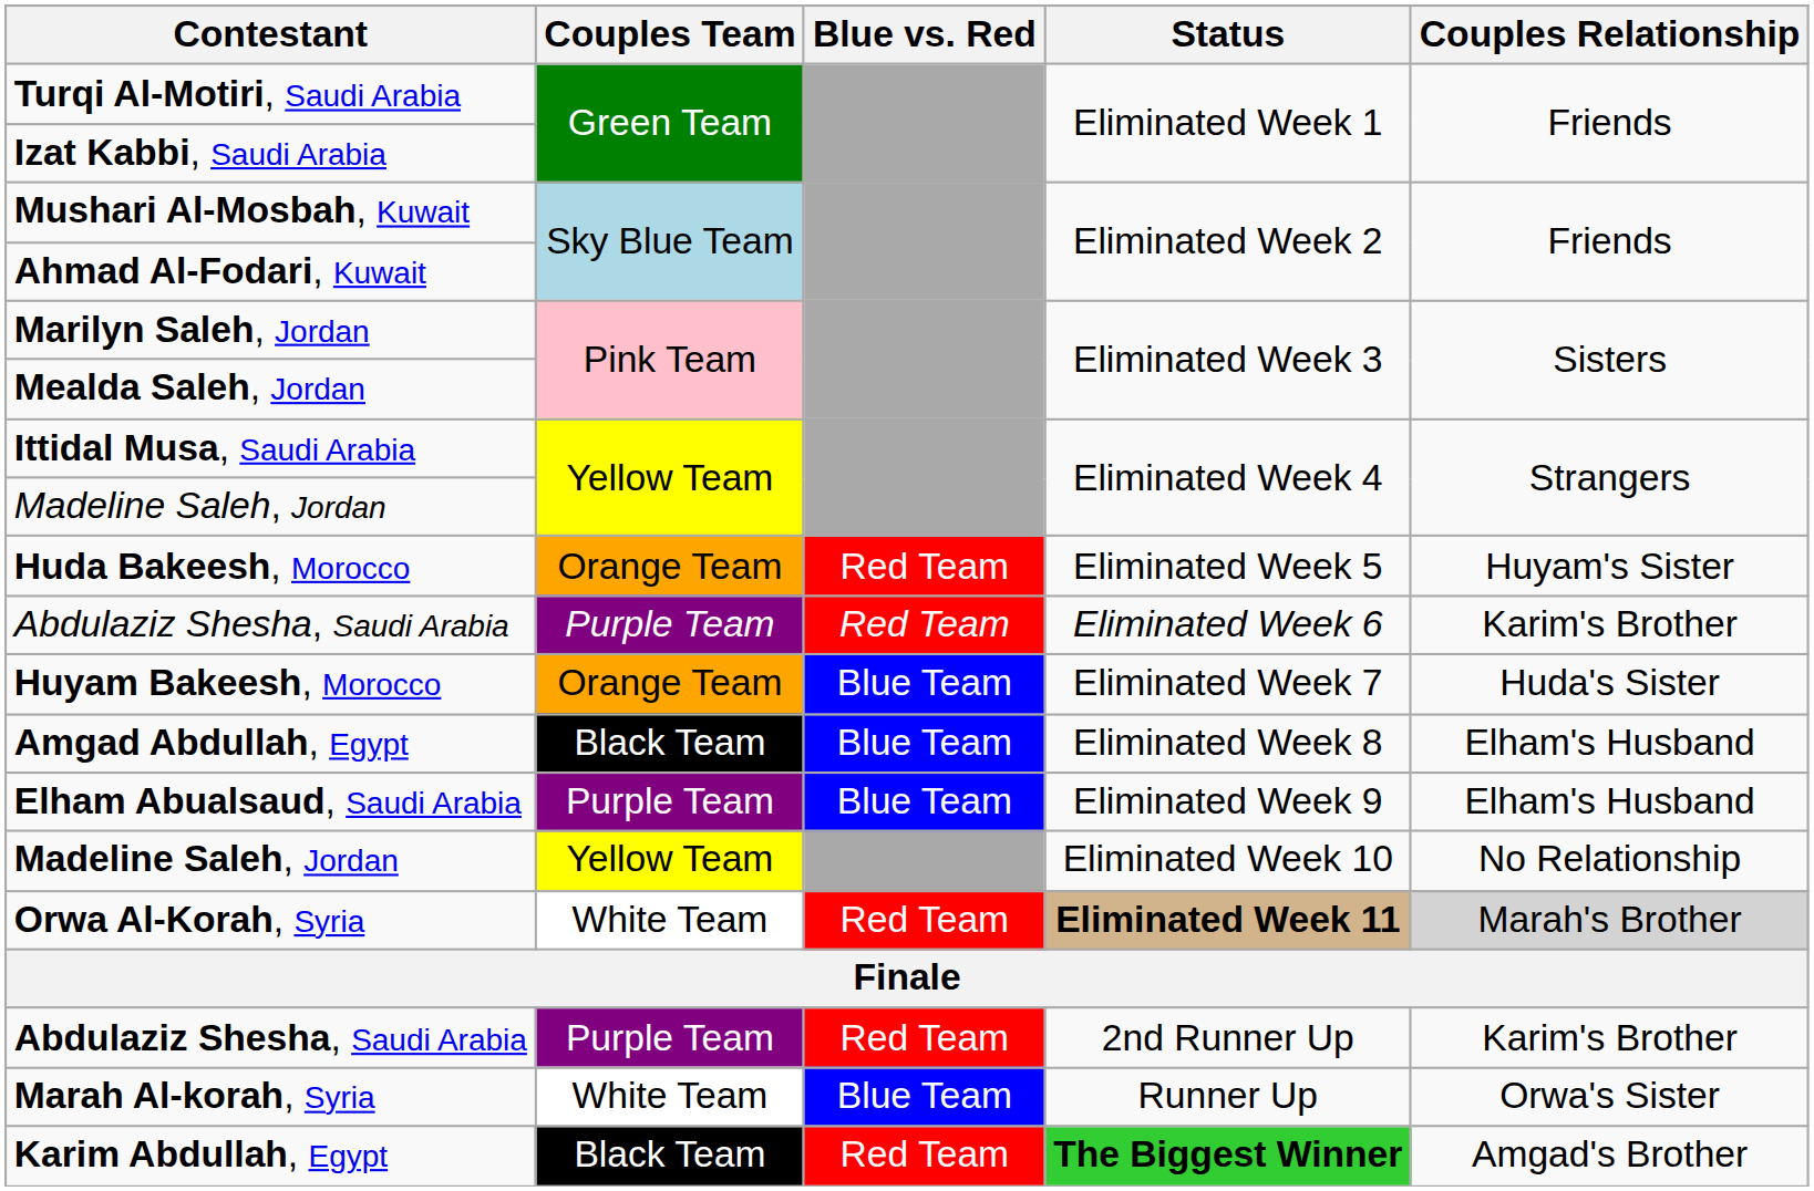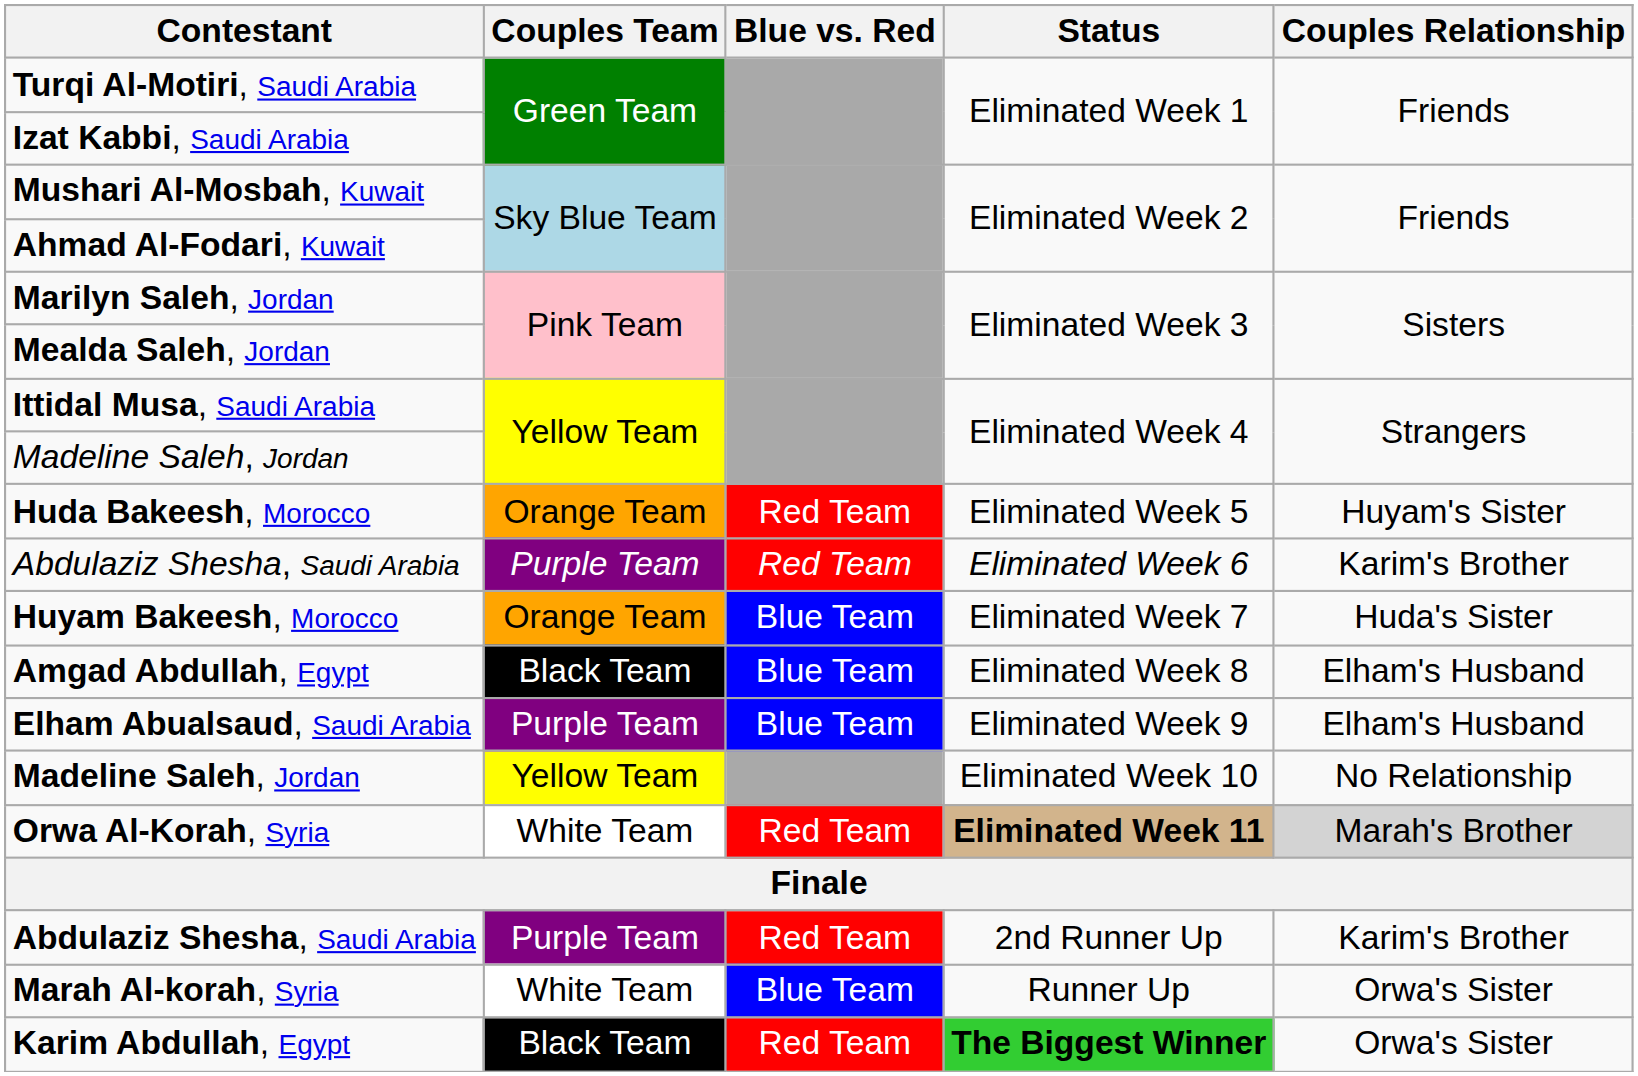Karim Abdullah, Egypt | Couples Relationship: Amgad's Brother -> Orwa's Sister
